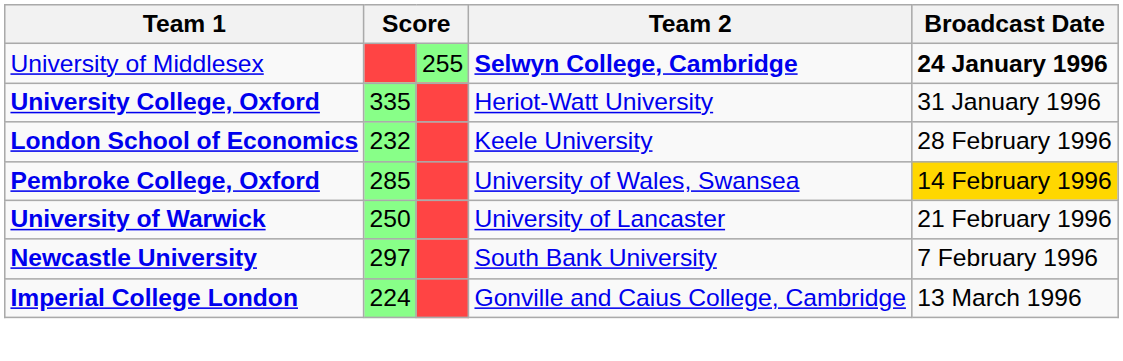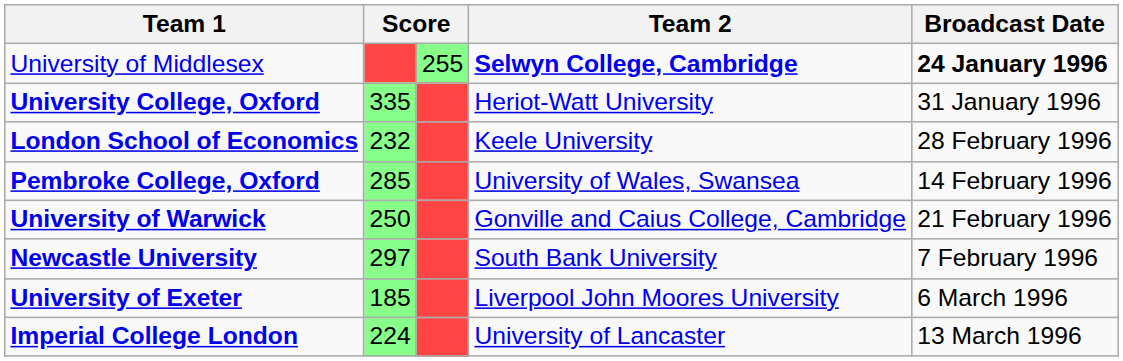Pembroke College, Oxford | Broadcast Date: gold background -> no background
University of Warwick | Team 2: University of Lancaster -> Gonville and Caius College, Cambridge
+ row: University of Exeter | 185 | Liverpool John Moores University | 6 March 1996
Imperial College London | Team 2: Gonville and Caius College, Cambridge -> University of Lancaster
